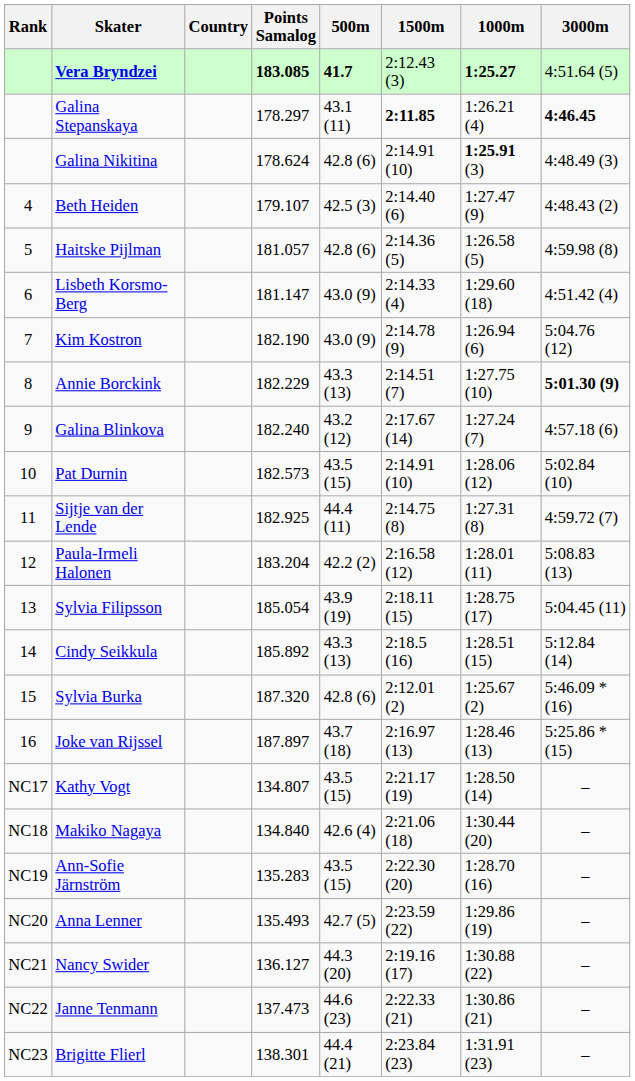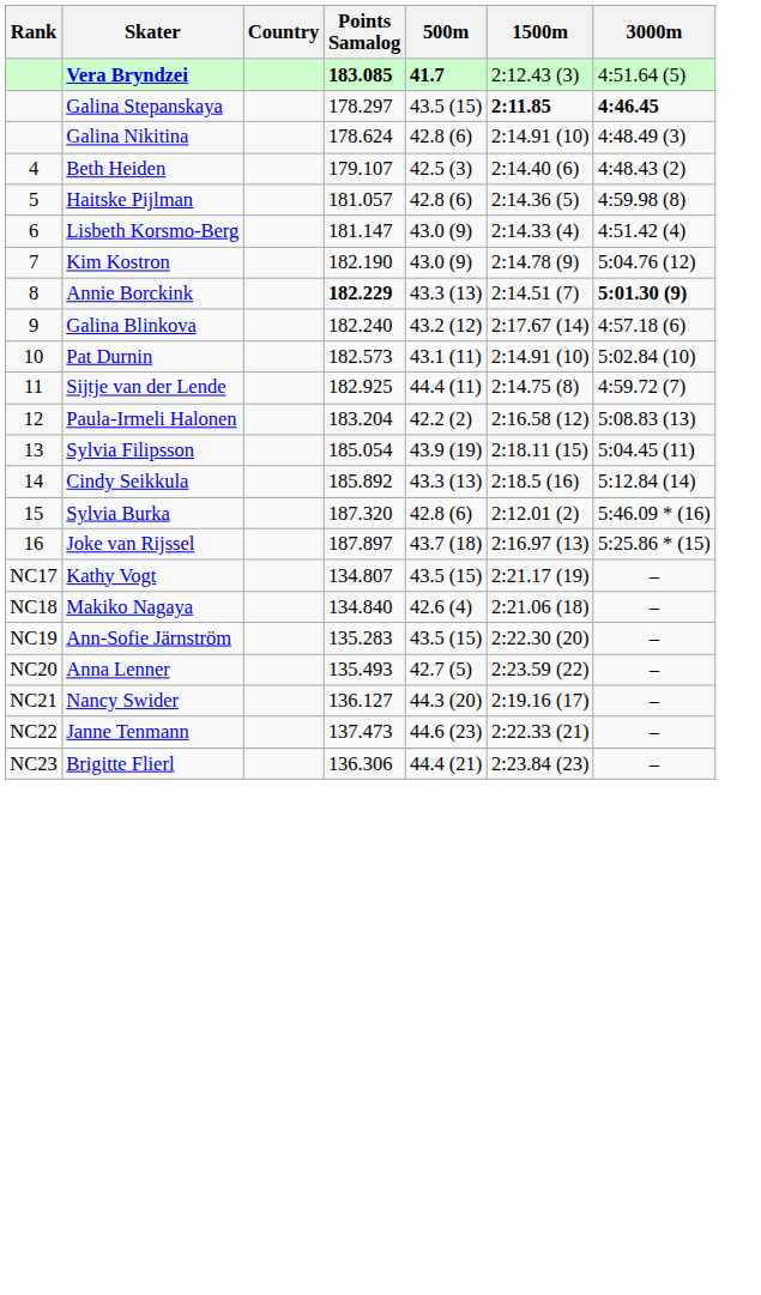- column: 1000m | 1:25.27 | 1:26.21 (4) | 1:25.91 (3) | 1:27.47 (9) | 1:26.58 (5) | 1:29.60 (18) | 1:26.94 (6) | 1:27.75 (10) | 1:27.24 (7) | 1:28.06 (12) | 1:27.31 (8) | 1:28.01 (11) | 1:28.75 (17) | 1:28.51 (15) | 1:25.67 (2) | 1:28.46 (13) | 1:28.50 (14) | 1:30.44 (20) | 1:28.70 (16) | 1:29.86 (19) | 1:30.88 (22) | 1:30.86 (21) | 1:31.91 (23)
Galina Stepanskaya | 500m: 43.1 (11) -> 43.5 (15)
Annie Borckink | Points Samalog: normal -> bold
Pat Durnin | 500m: 43.5 (15) -> 43.1 (11)
Brigitte Flierl | Points Samalog: 138.301 -> 136.306
